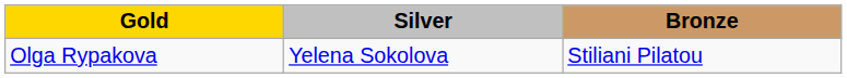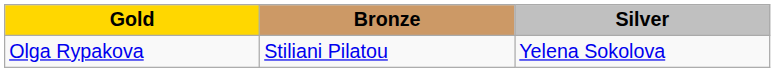columns swapped: Silver <-> Bronze
